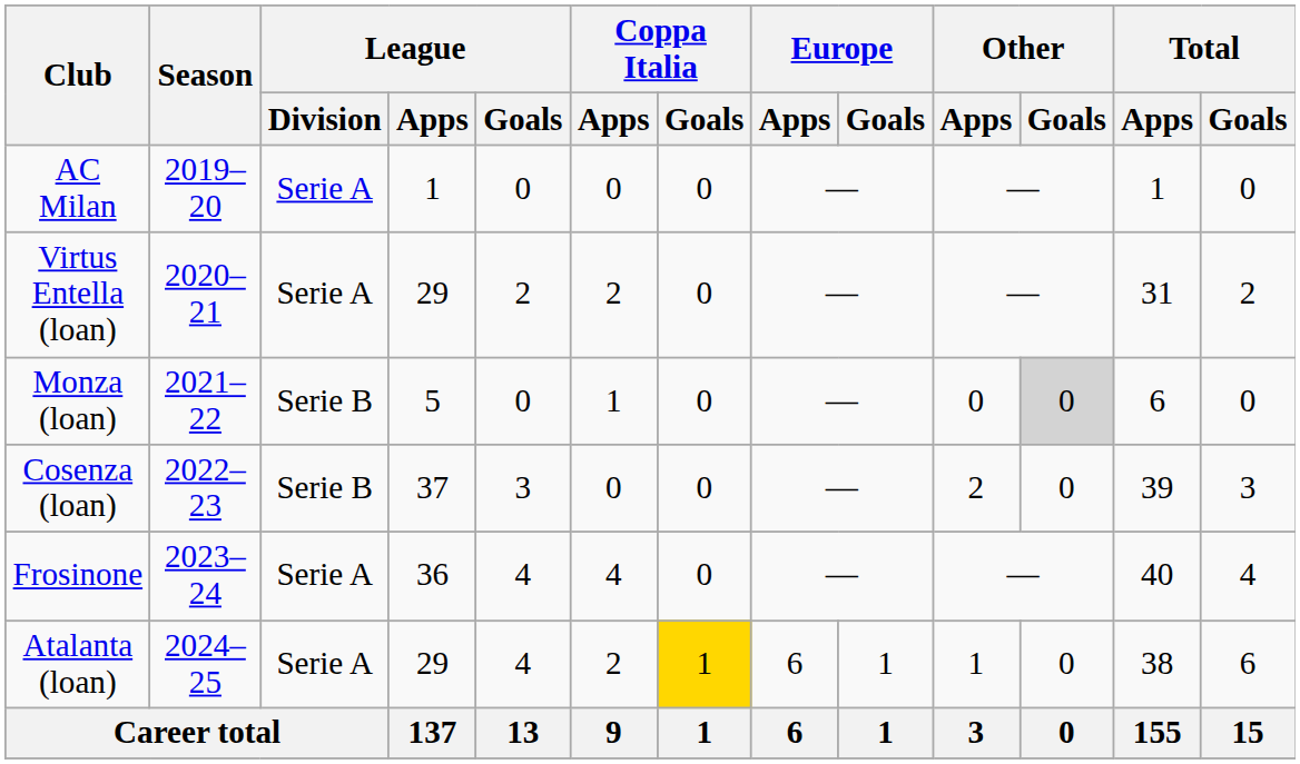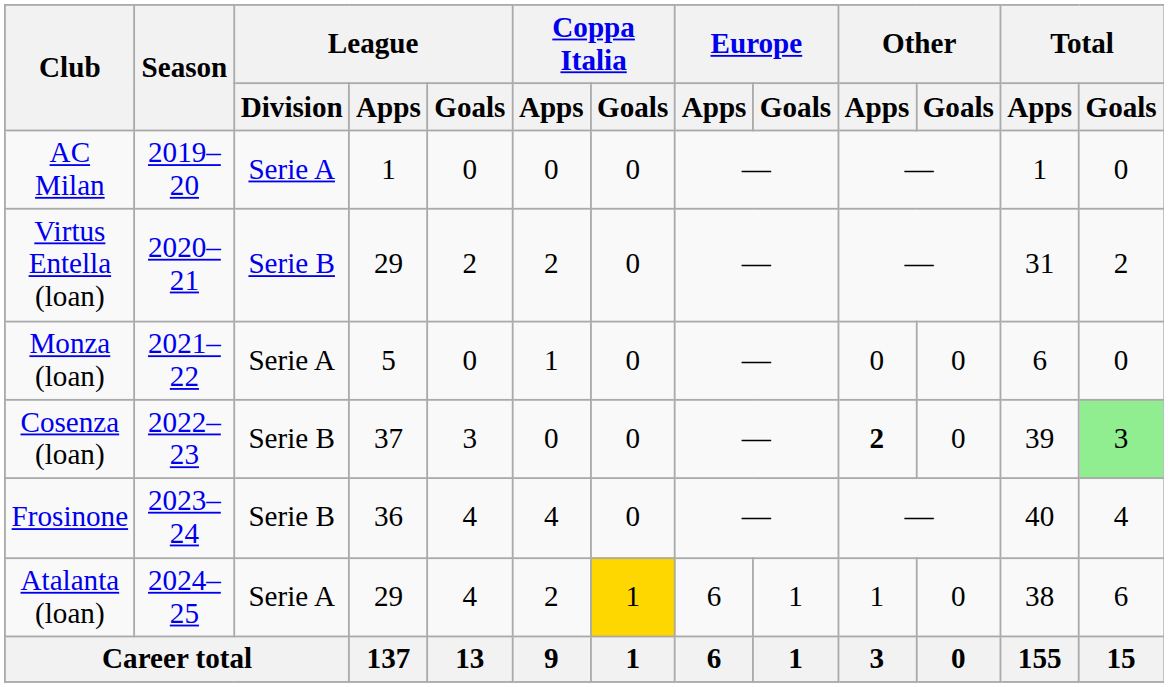Virtus Entella (loan) | League / Division: Serie A -> Serie B
Monza (loan) | League / Division: Serie B -> Serie A
Monza (loan) | Other / Goals: lightgrey background -> no background
Cosenza (loan) | Other / Apps: normal -> bold
Cosenza (loan) | Total / Goals: no background -> lightgreen background
Frosinone | League / Division: Serie A -> Serie B
